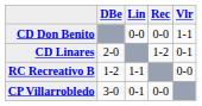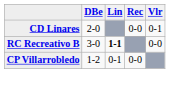- row: CD Don Benito | 0-0 | 0-0 | 1-1
CD Linares | Rec: 1-2 -> 0-0
RC Recreativo B | DBe: 1-2 -> 3-0
RC Recreativo B | Lin: normal -> bold
CP Villarrobledo | DBe: 3-0 -> 1-2
